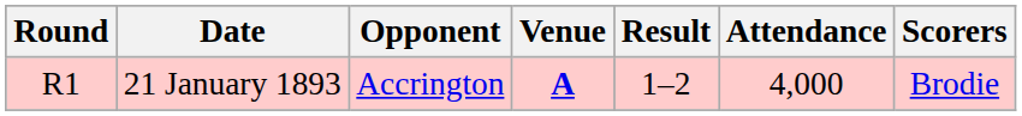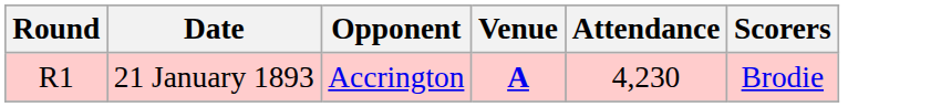- column: Result | 1–2
21 January 1893 | Attendance: 4,000 -> 4,230
